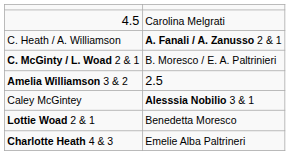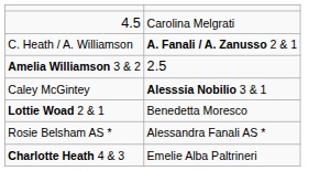- row: C. McGinty / L. Woad 2 & 1 | B. Moresco / E. A. Paltrinieri
+ row: Rosie Belsham AS * | Alessandra Fanali AS *
